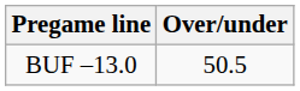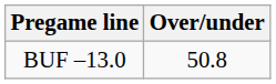BUF –13.0 | Over/under: 50.5 -> 50.8
